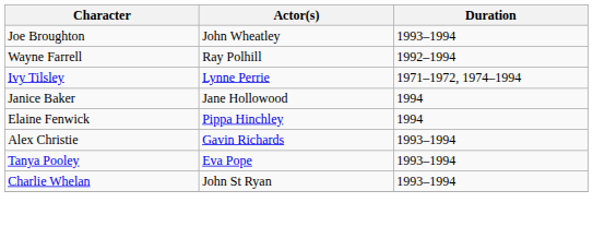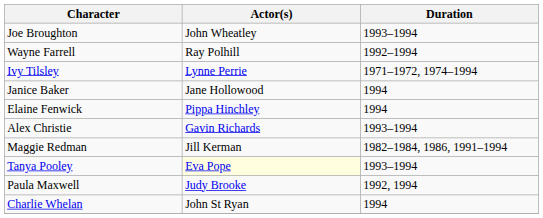+ row: Maggie Redman | Jill Kerman | 1982–1984, 1986, 1991–1994
Tanya Pooley | Actor(s): no background -> lightyellow background
+ row: Paula Maxwell | Judy Brooke | 1992, 1994
Charlie Whelan | Duration: 1993–1994 -> 1994
